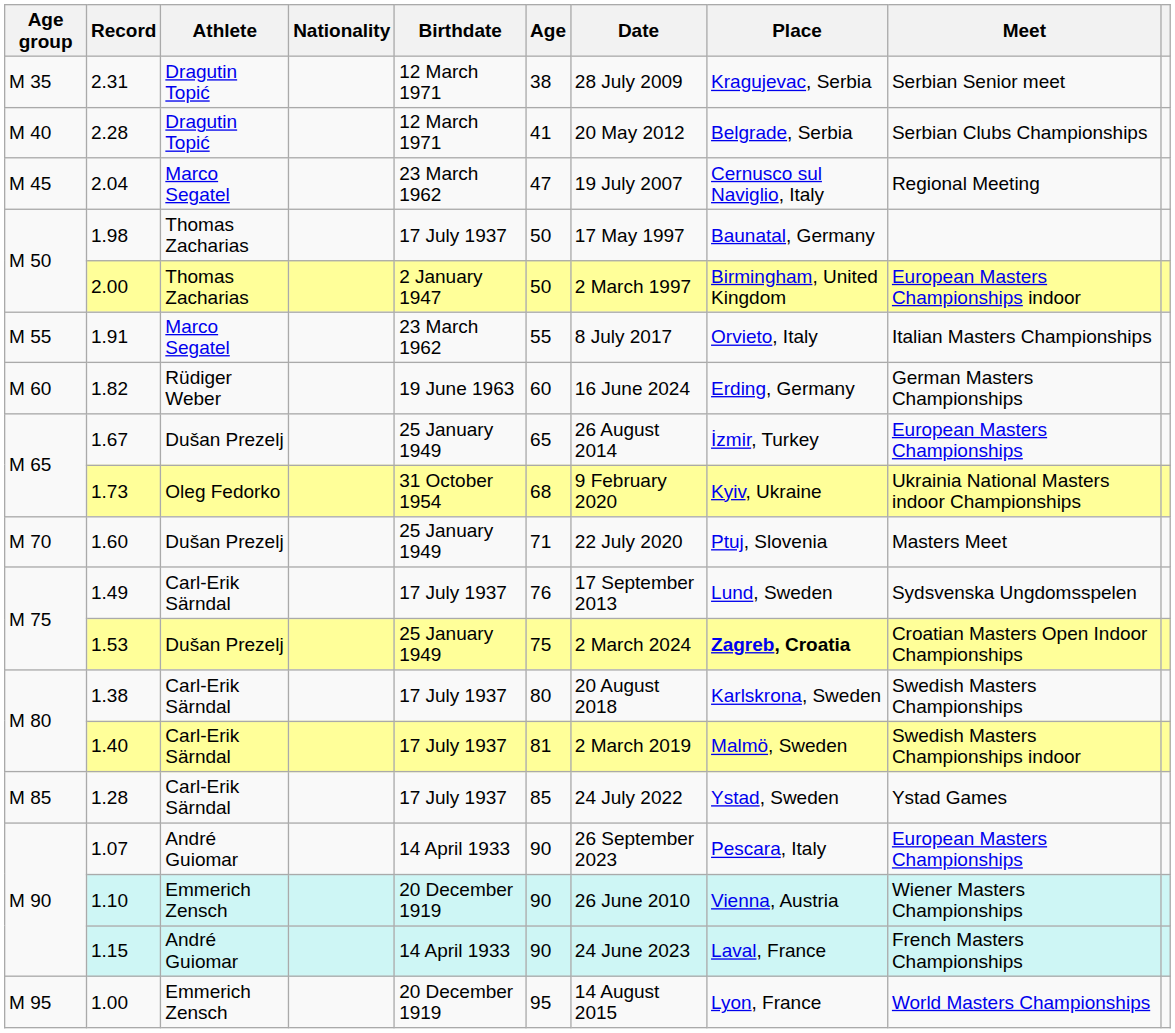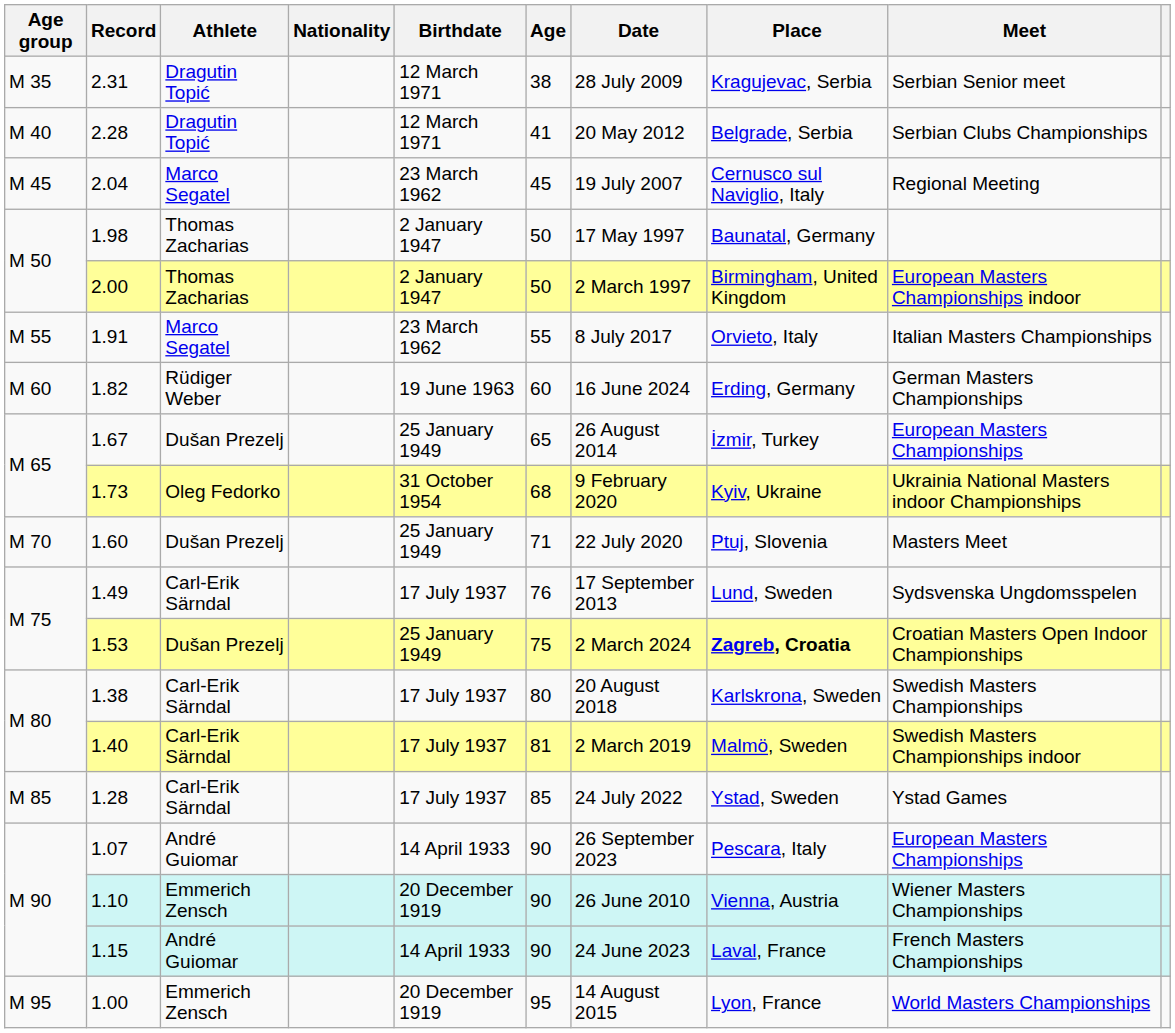2.04 | Age: 47 -> 45
1.98 | Birthdate: 17 July 1937 -> 2 January 1947
